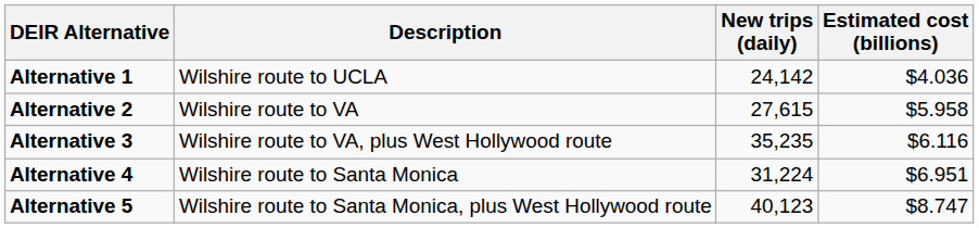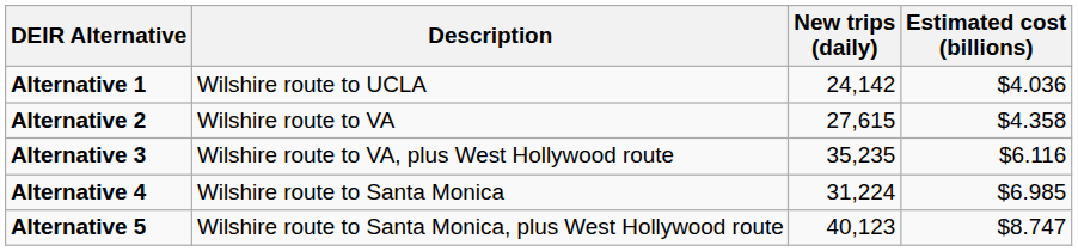Alternative 2 | Estimated cost (billions): $5.958 -> $4.358
Alternative 4 | Estimated cost (billions): $6.951 -> $6.985
